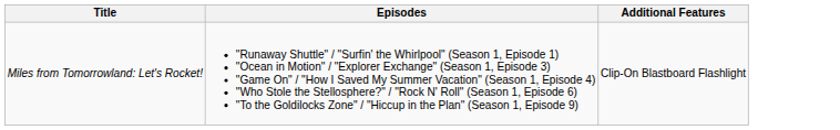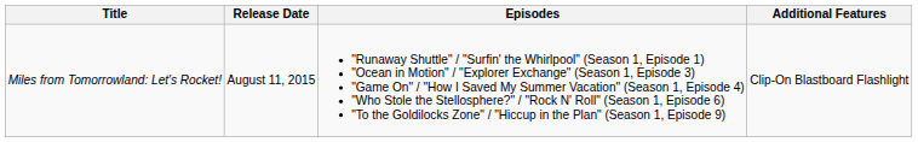+ column: Release Date | August 11, 2015
